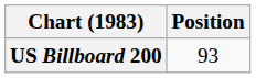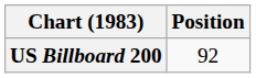US Billboard 200 | Position: 93 -> 92
